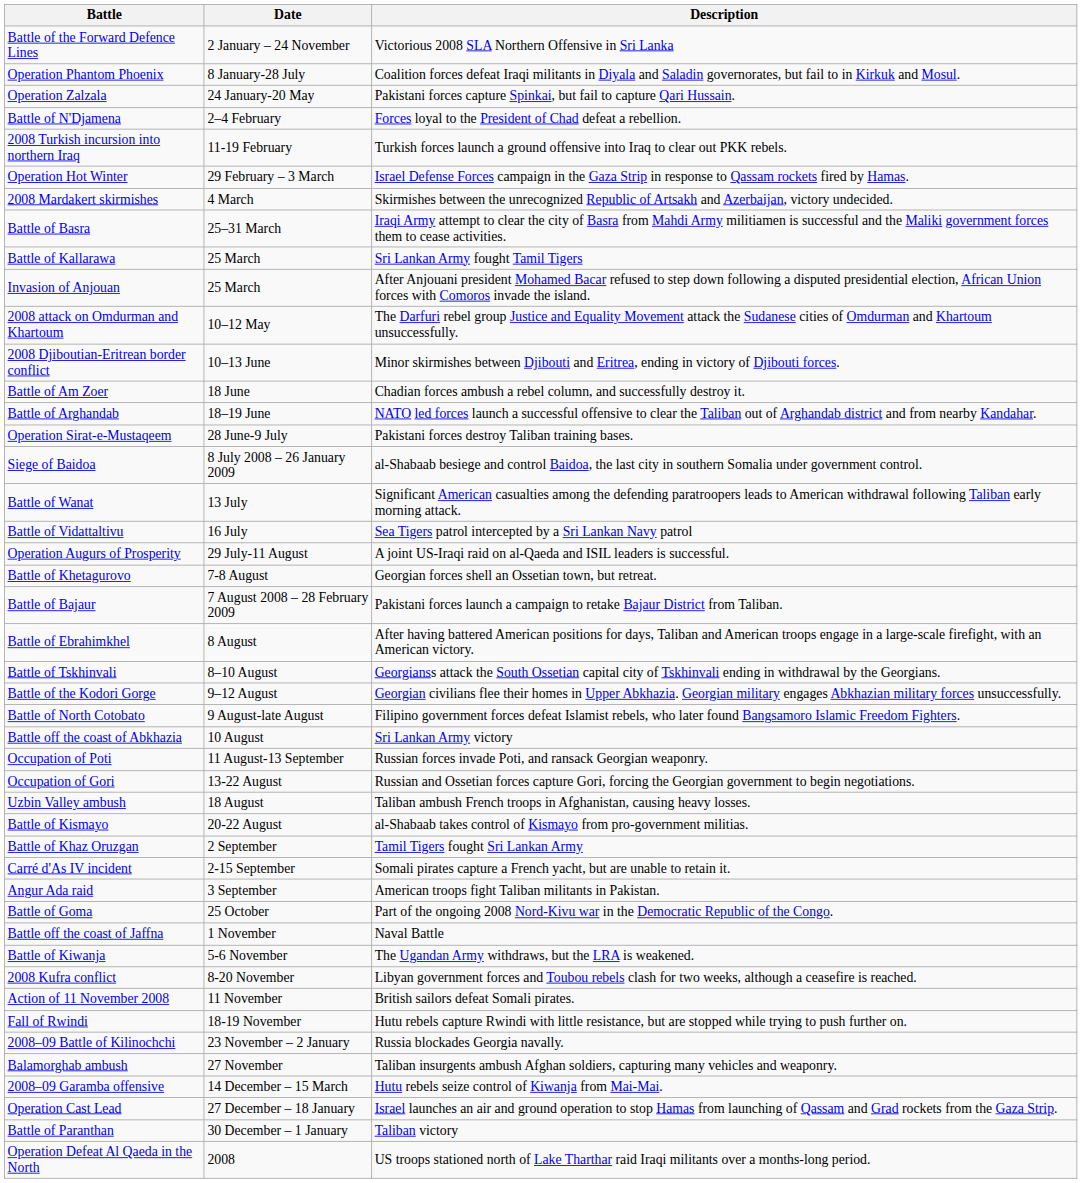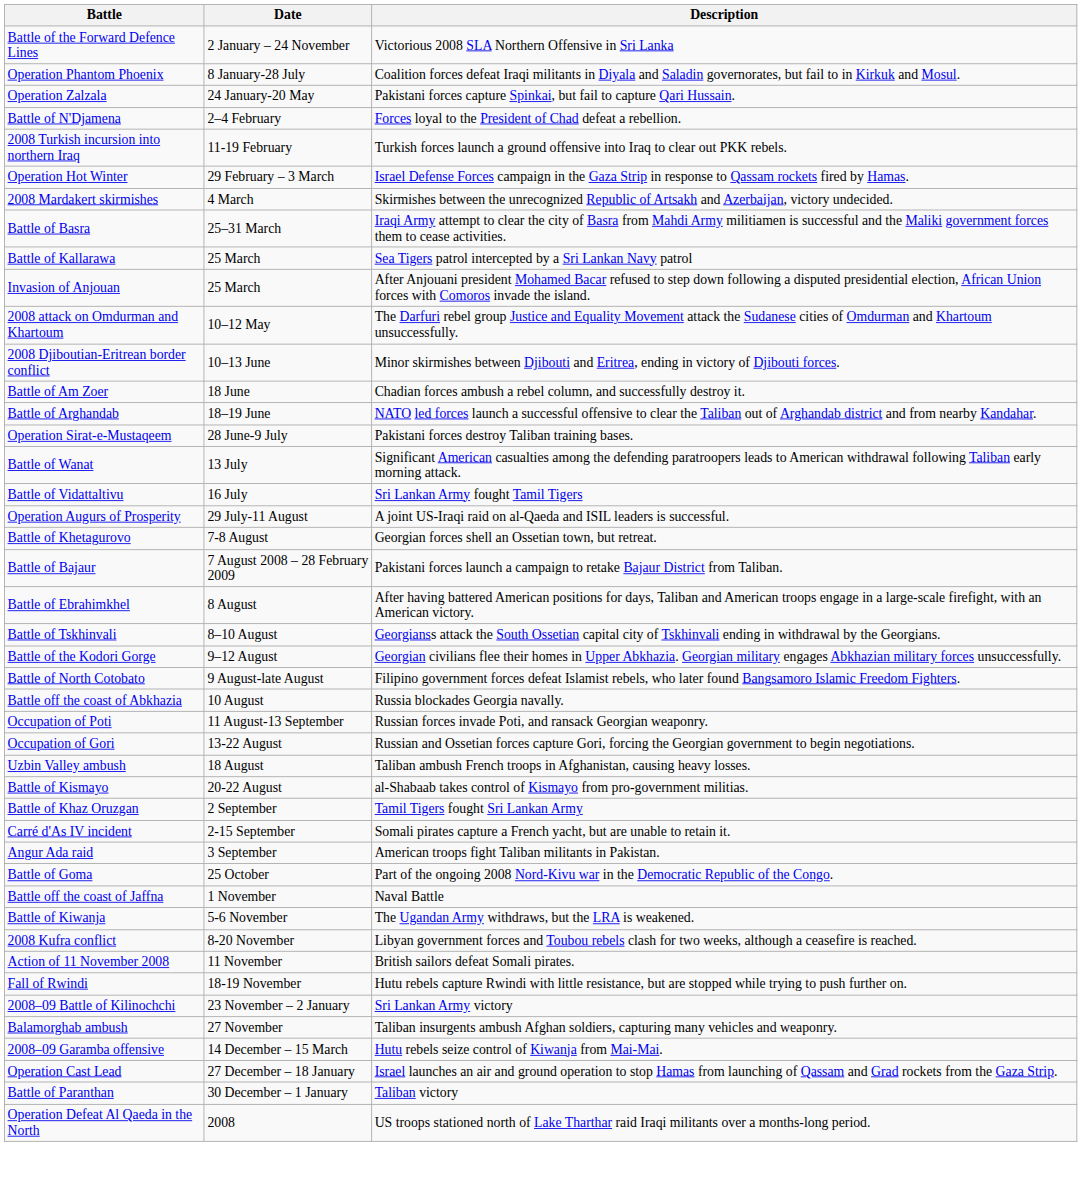Battle of Kallarawa | Description: Sri Lankan Army fought Tamil Tigers -> Sea Tigers patrol intercepted by a Sri Lankan Navy patrol
- row: Siege of Baidoa | 8 July 2008 – 26 January 2009 | al-Shabaab besiege and control Baidoa, the last city in southern Somalia under government control.
Battle of Vidattaltivu | Description: Sea Tigers patrol intercepted by a Sri Lankan Navy patrol -> Sri Lankan Army fought Tamil Tigers
Battle off the coast of Abkhazia | Description: Sri Lankan Army victory -> Russia blockades Georgia navally.
2008–09 Battle of Kilinochchi | Description: Russia blockades Georgia navally. -> Sri Lankan Army victory
